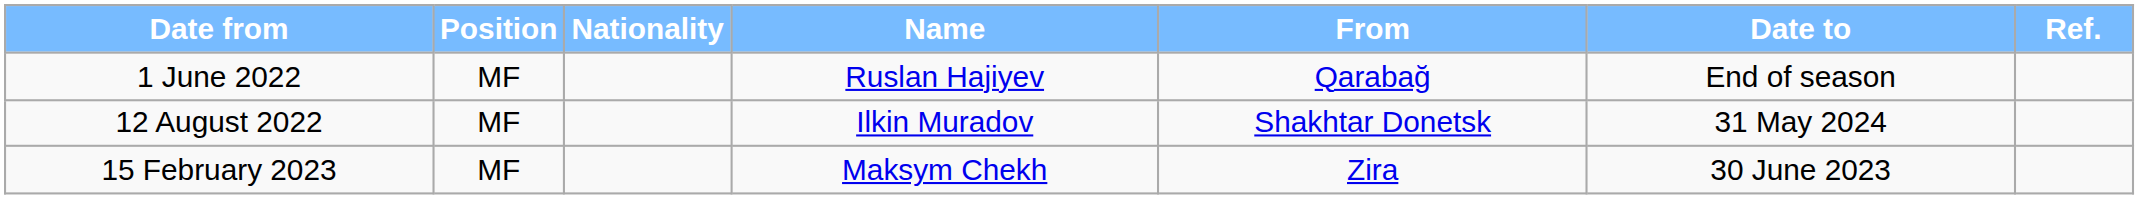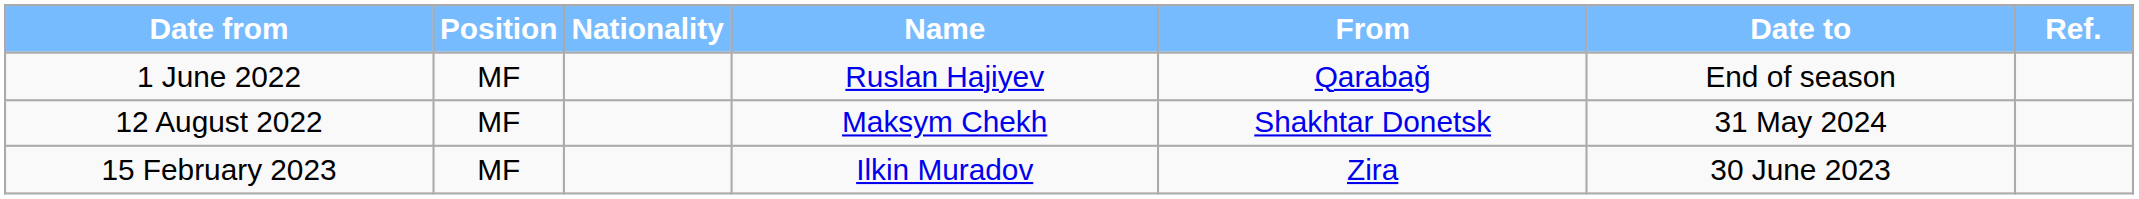12 August 2022 | Name: Ilkin Muradov -> Maksym Chekh
15 February 2023 | Name: Maksym Chekh -> Ilkin Muradov
